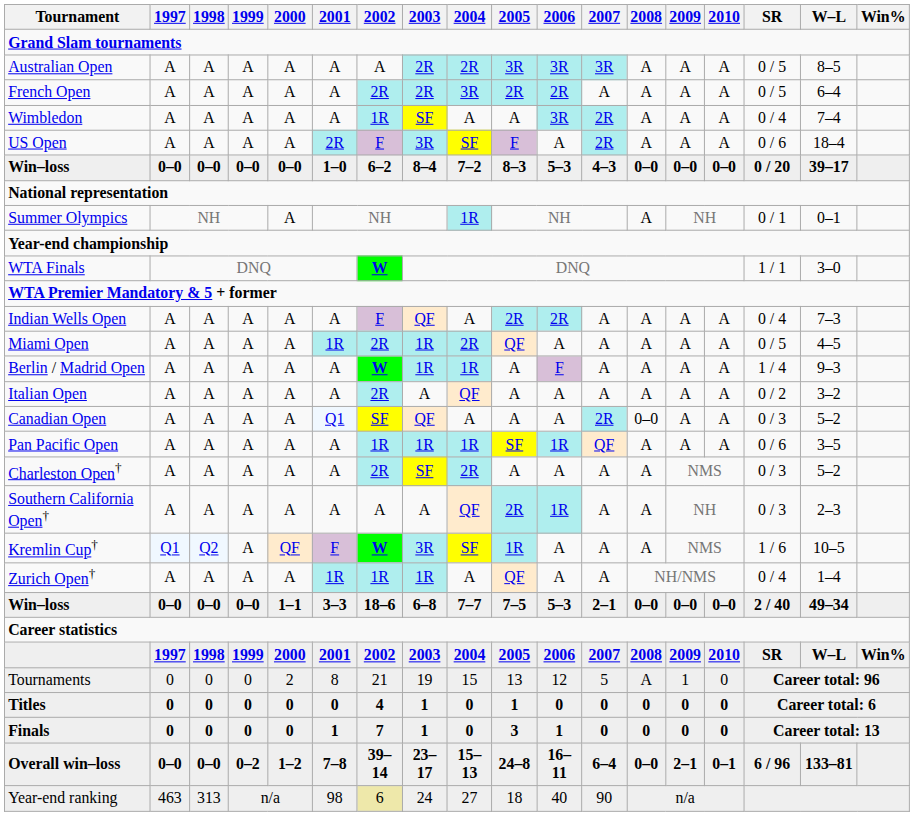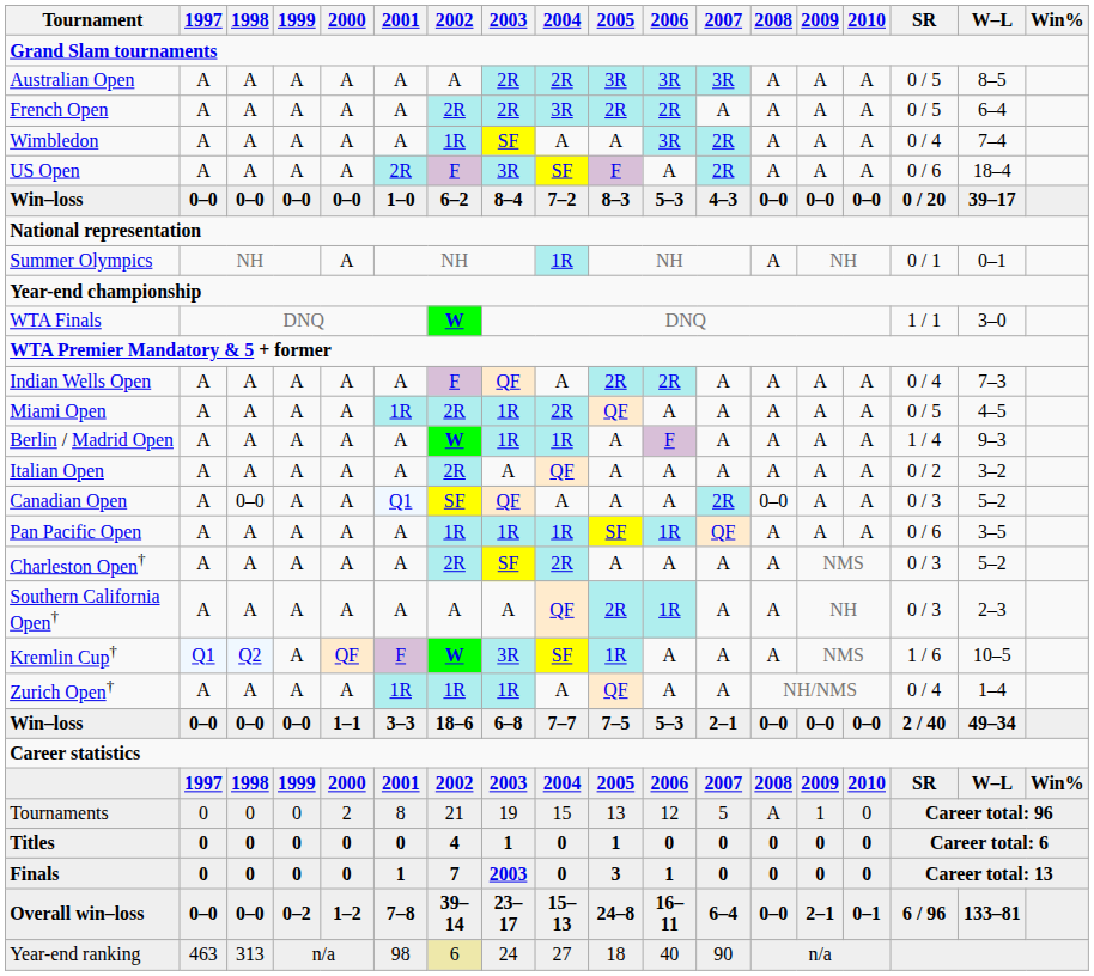Canadian Open | 1998: A -> 0–0
Finals | 2003: 1 -> 2003
